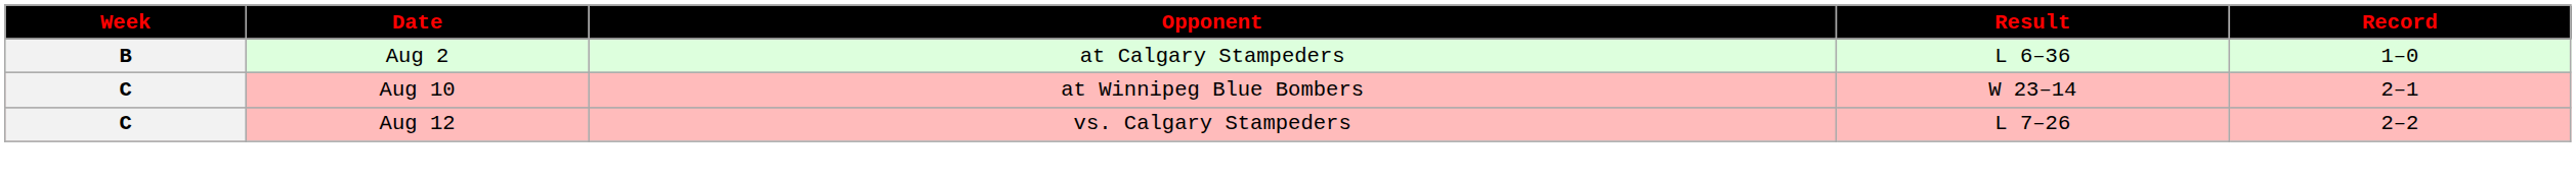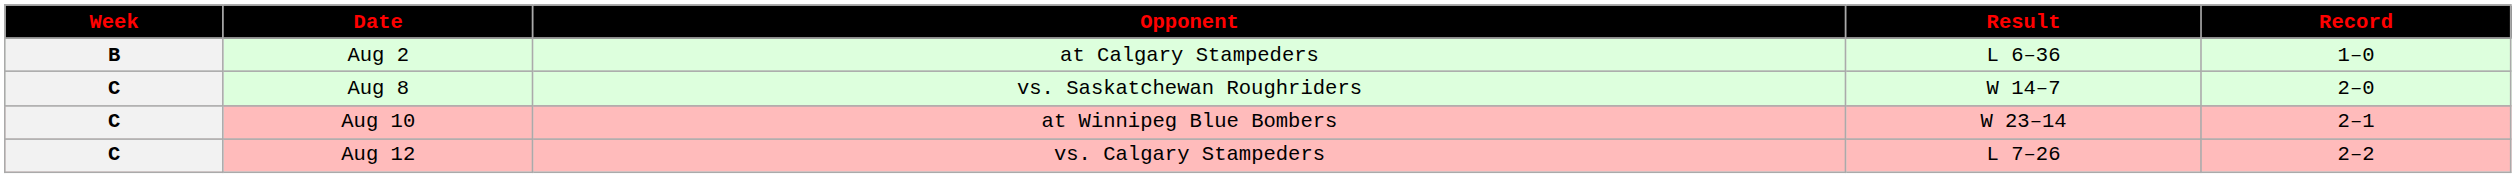+ row: C | Aug 8 | vs. Saskatchewan Roughriders | W 14–7 | 2–0
